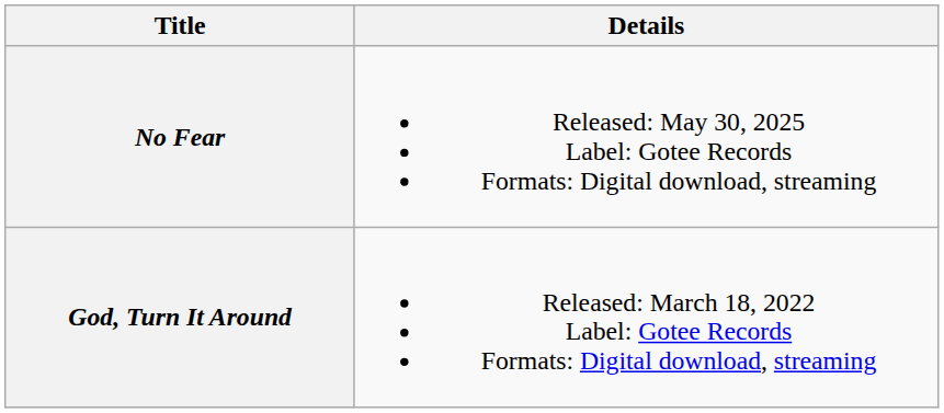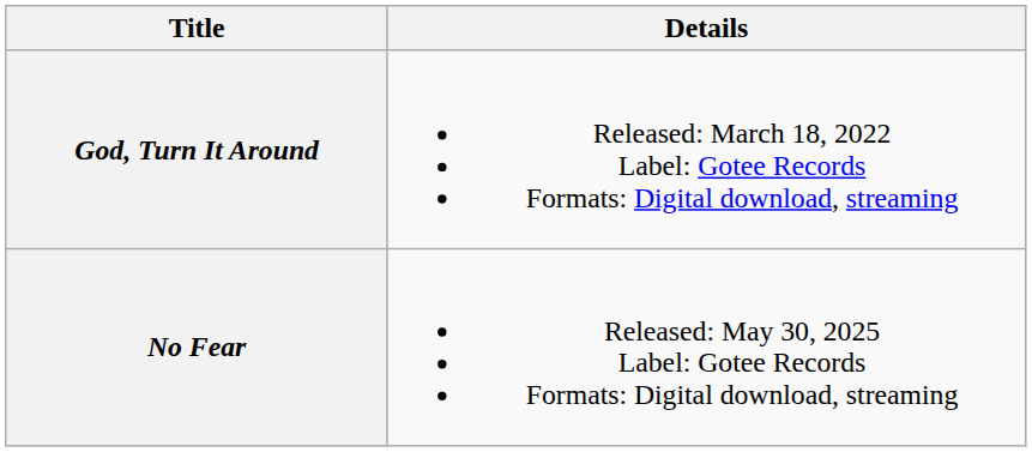rows swapped: God, Turn It Around <-> No Fear
